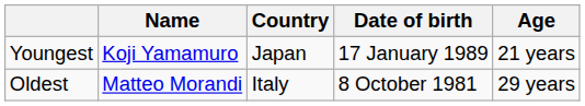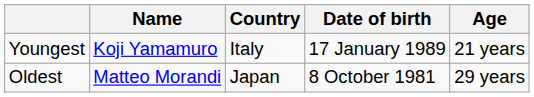Youngest | Country: Japan -> Italy
Oldest | Country: Italy -> Japan
